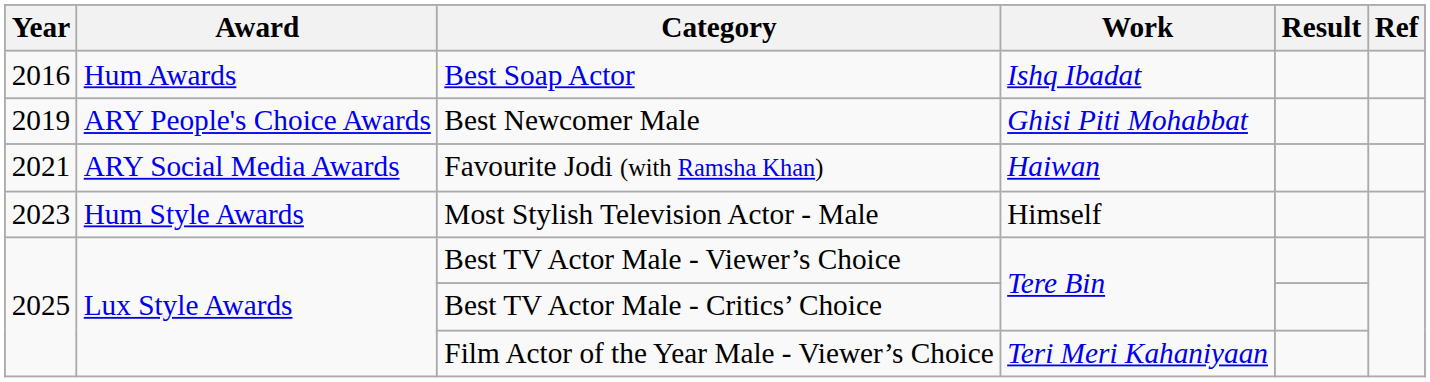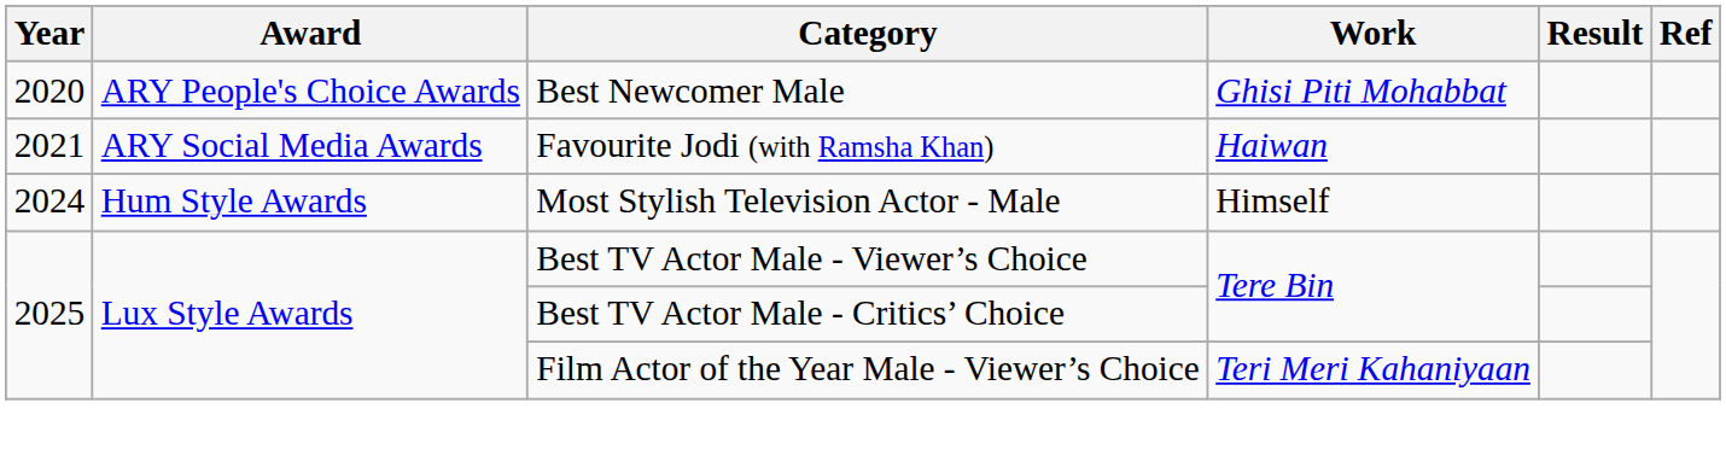- row: 2016 | Hum Awards | Best Soap Actor | Ishq Ibadat
Best Newcomer Male | Year: 2019 -> 2020
Most Stylish Television Actor - Male | Year: 2023 -> 2024
